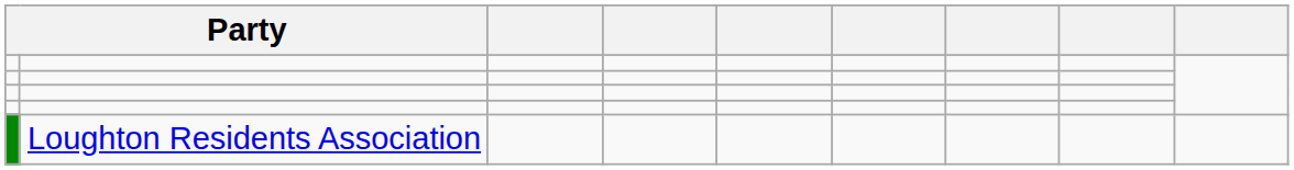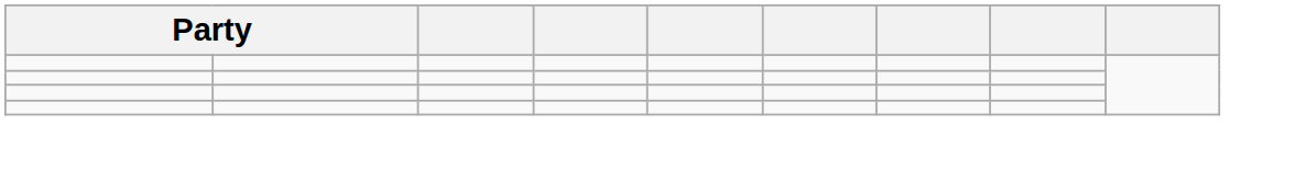- row: Loughton Residents Association
